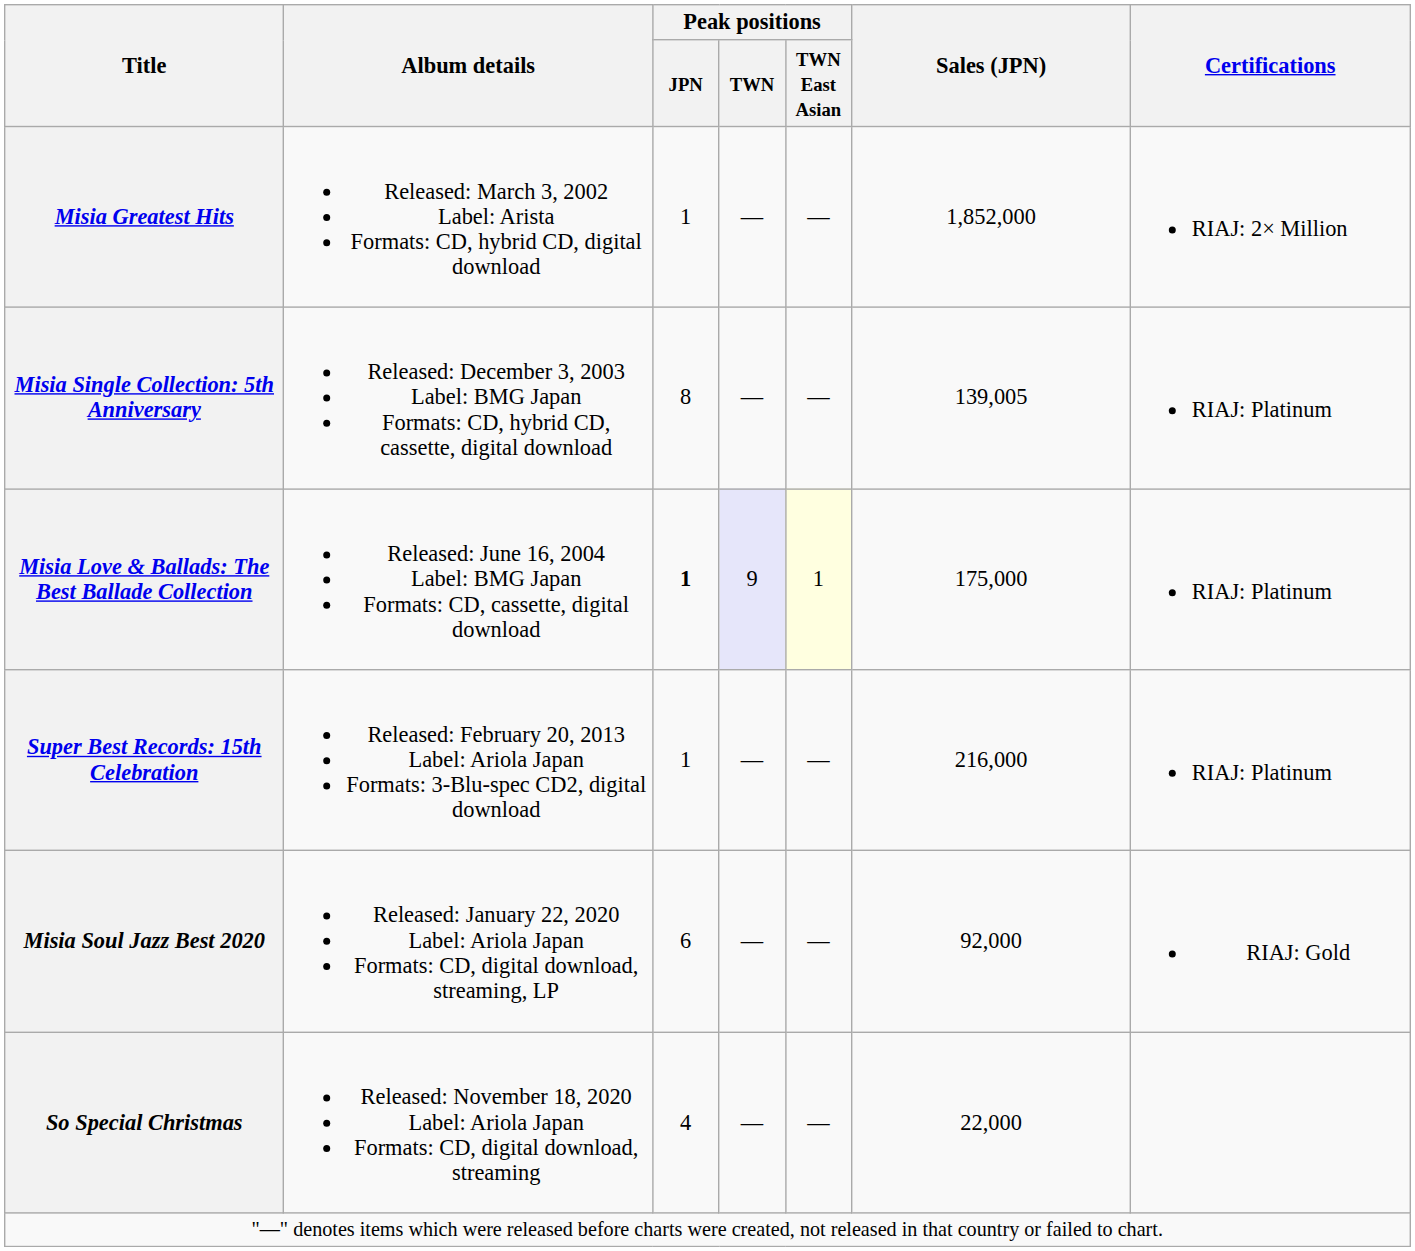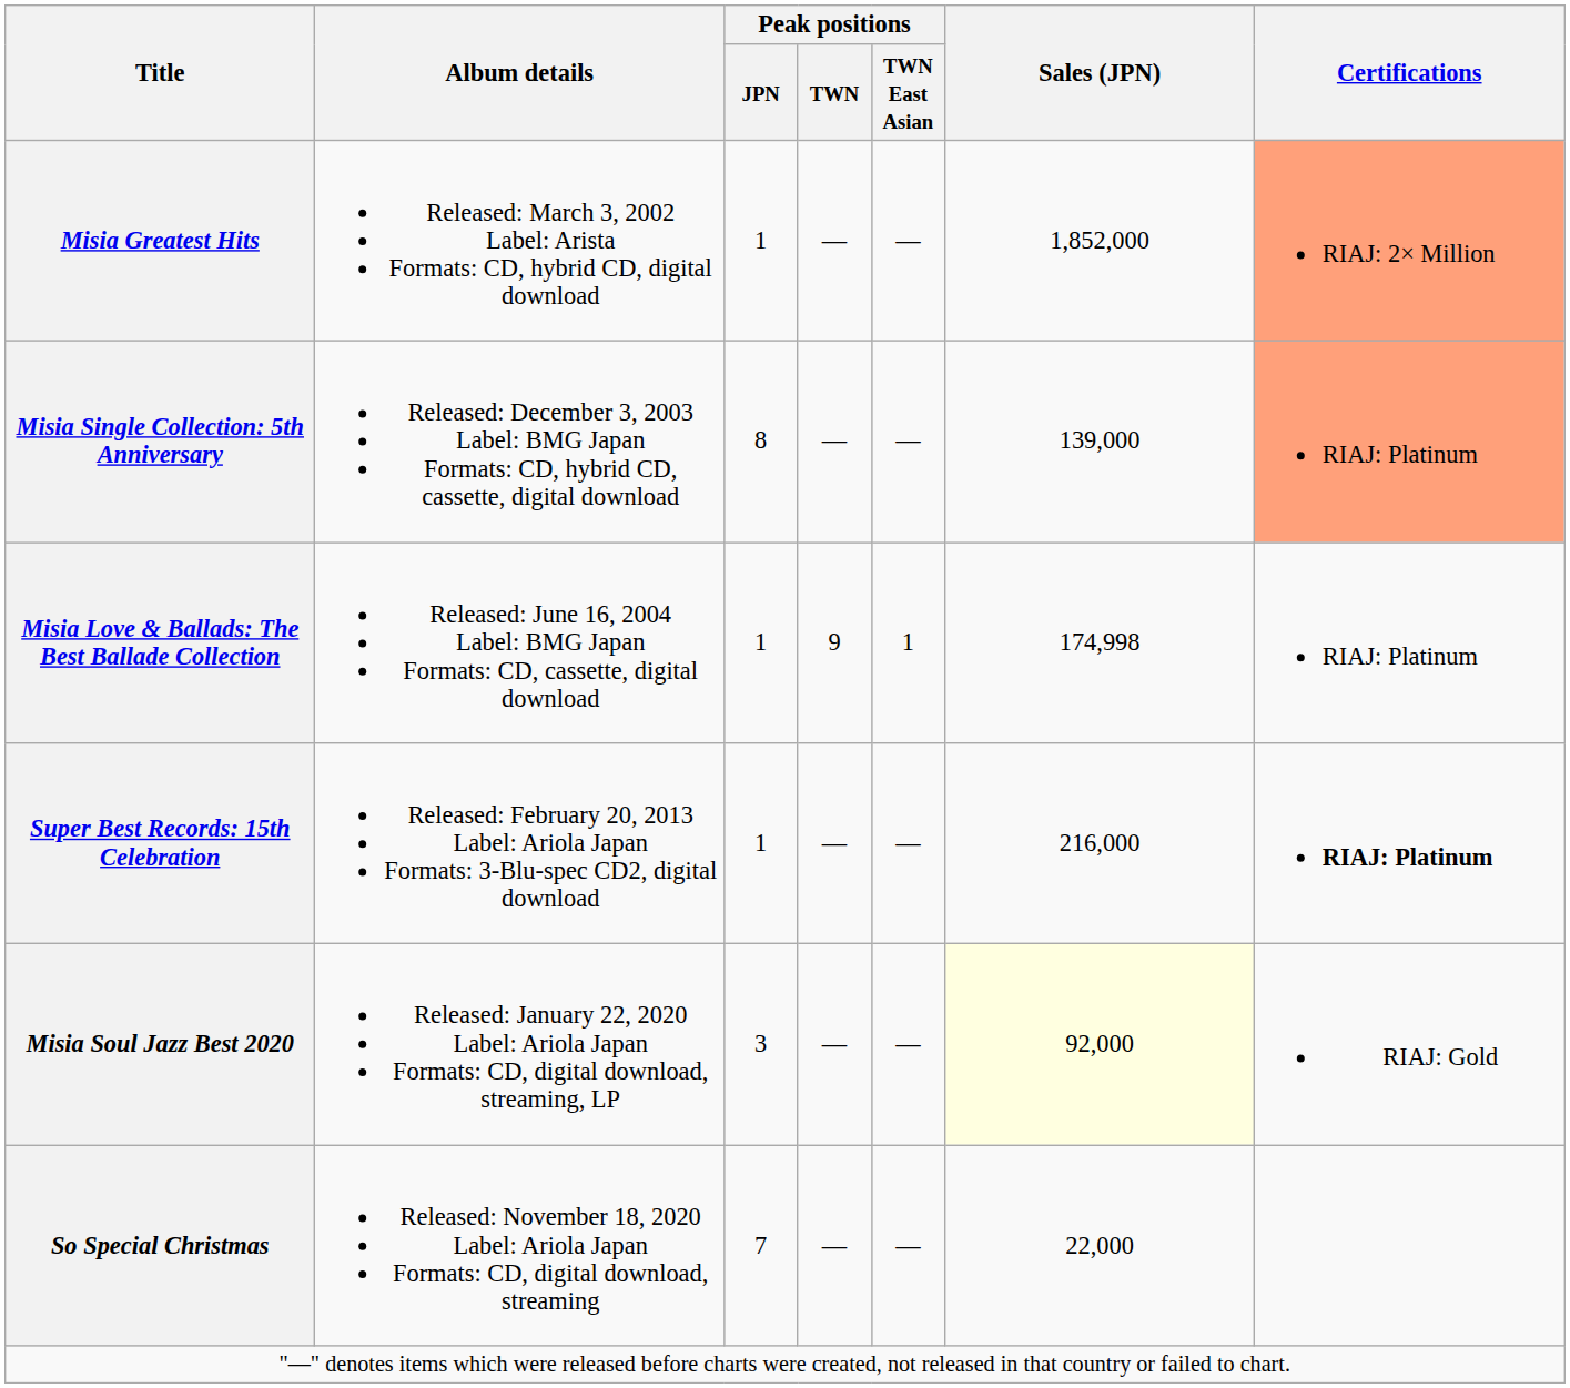Misia Greatest Hits | Certifications: no background -> lightsalmon background
Misia Single Collection: 5th Anniversary | Sales (JPN): 139,005 -> 139,000
Misia Single Collection: 5th Anniversary | Certifications: no background -> lightsalmon background
Misia Love & Ballads: The Best Ballade Collection | Peak positions / JPN: bold -> normal
Misia Love & Ballads: The Best Ballade Collection | Peak positions / TWN: lavender background -> no background
Misia Love & Ballads: The Best Ballade Collection | Peak positions / TWN East Asian: lightyellow background -> no background
Misia Love & Ballads: The Best Ballade Collection | Sales (JPN): 175,000 -> 174,998
Super Best Records: 15th Celebration | Certifications: normal -> bold
Misia Soul Jazz Best 2020 | Peak positions / JPN: 6 -> 3
Misia Soul Jazz Best 2020 | Sales (JPN): no background -> lightyellow background
So Special Christmas | Peak positions / JPN: 4 -> 7
